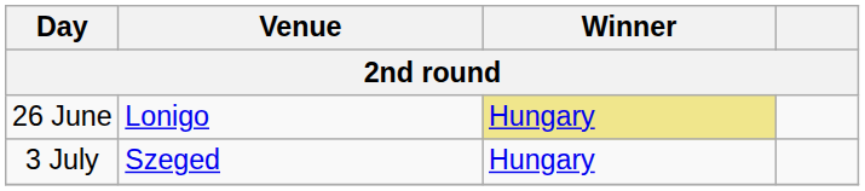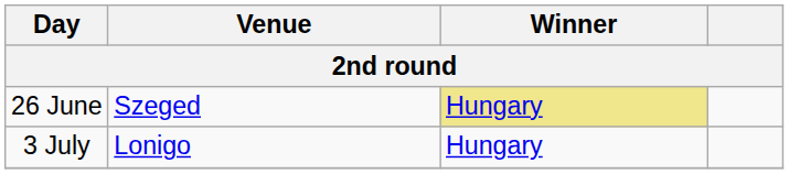26 June | Venue: Lonigo -> Szeged
3 July | Venue: Szeged -> Lonigo
